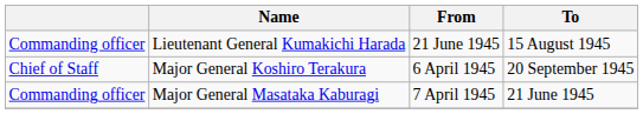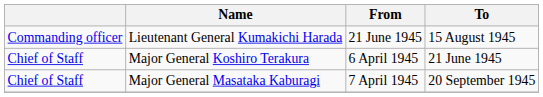Major General Koshiro Terakura | To: 20 September 1945 -> 21 June 1945
Major General Masataka Kaburagi | column 1: Commanding officer -> Chief of Staff
Major General Masataka Kaburagi | To: 21 June 1945 -> 20 September 1945
